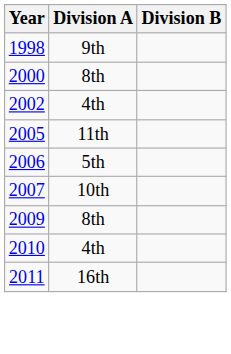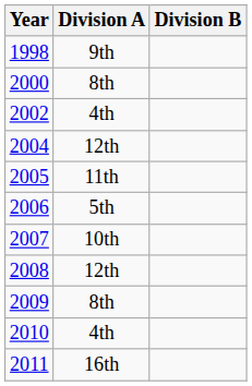+ row: 2004 | 12th
+ row: 2008 | 12th
